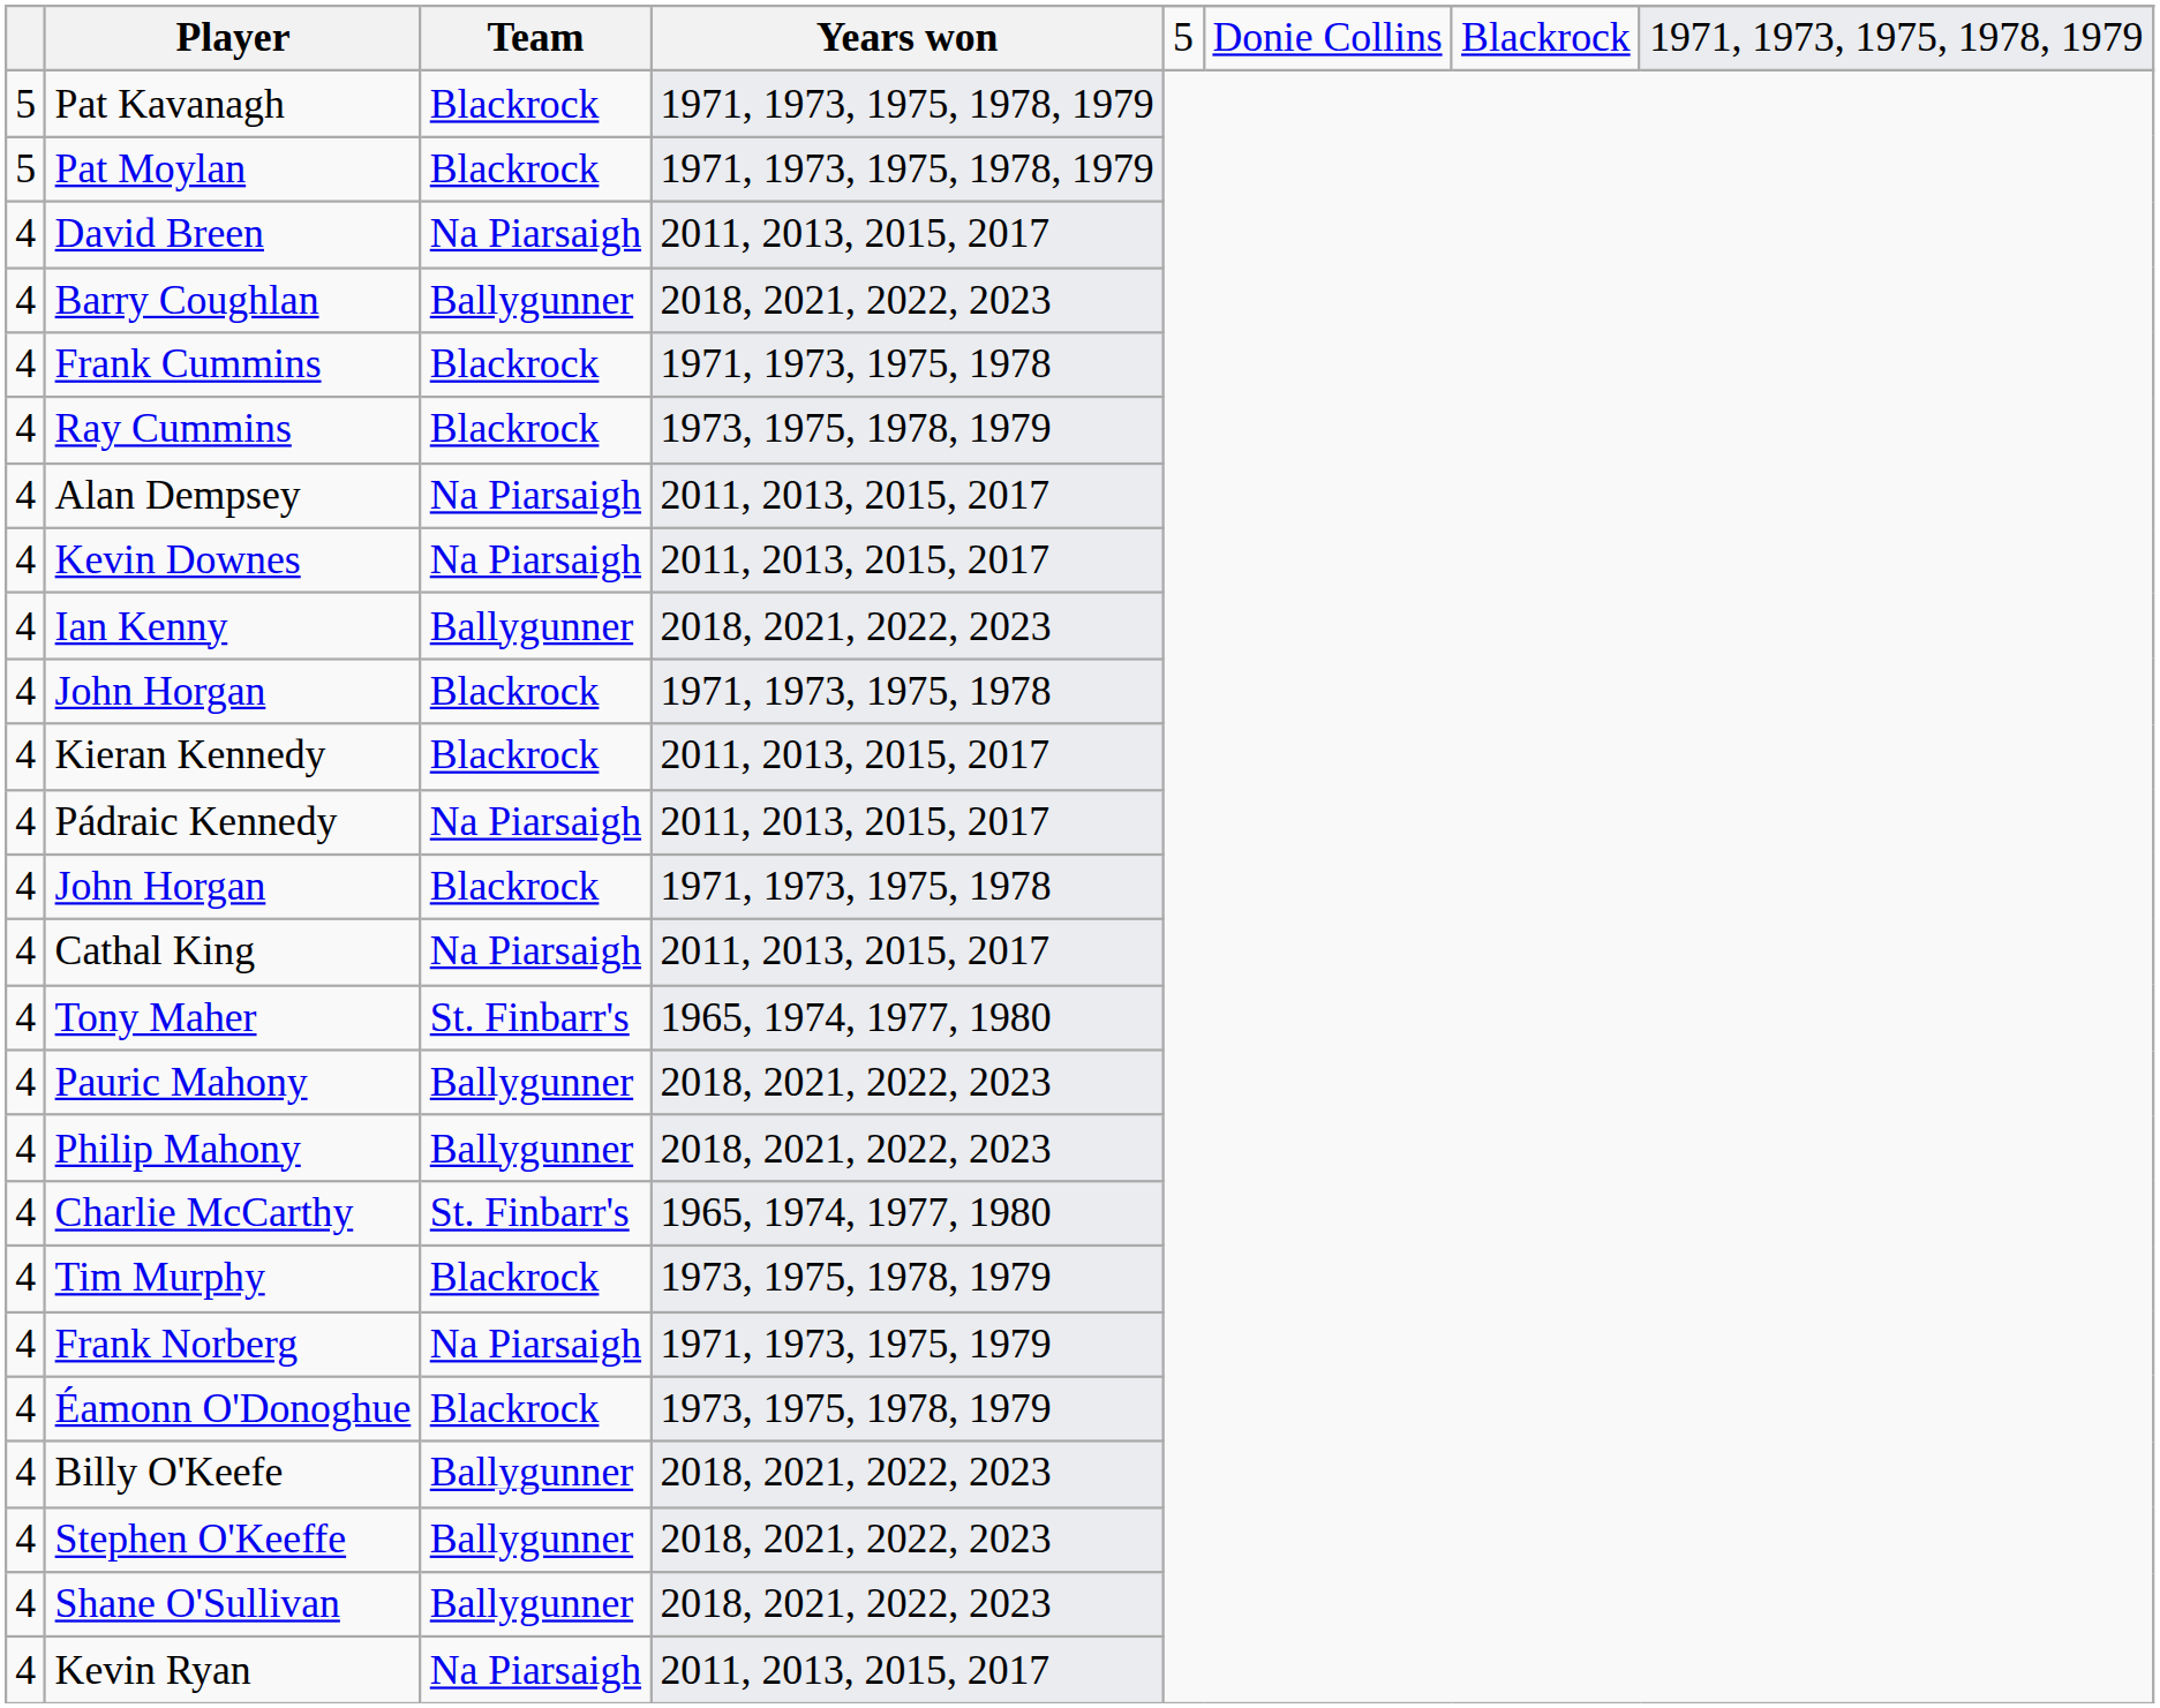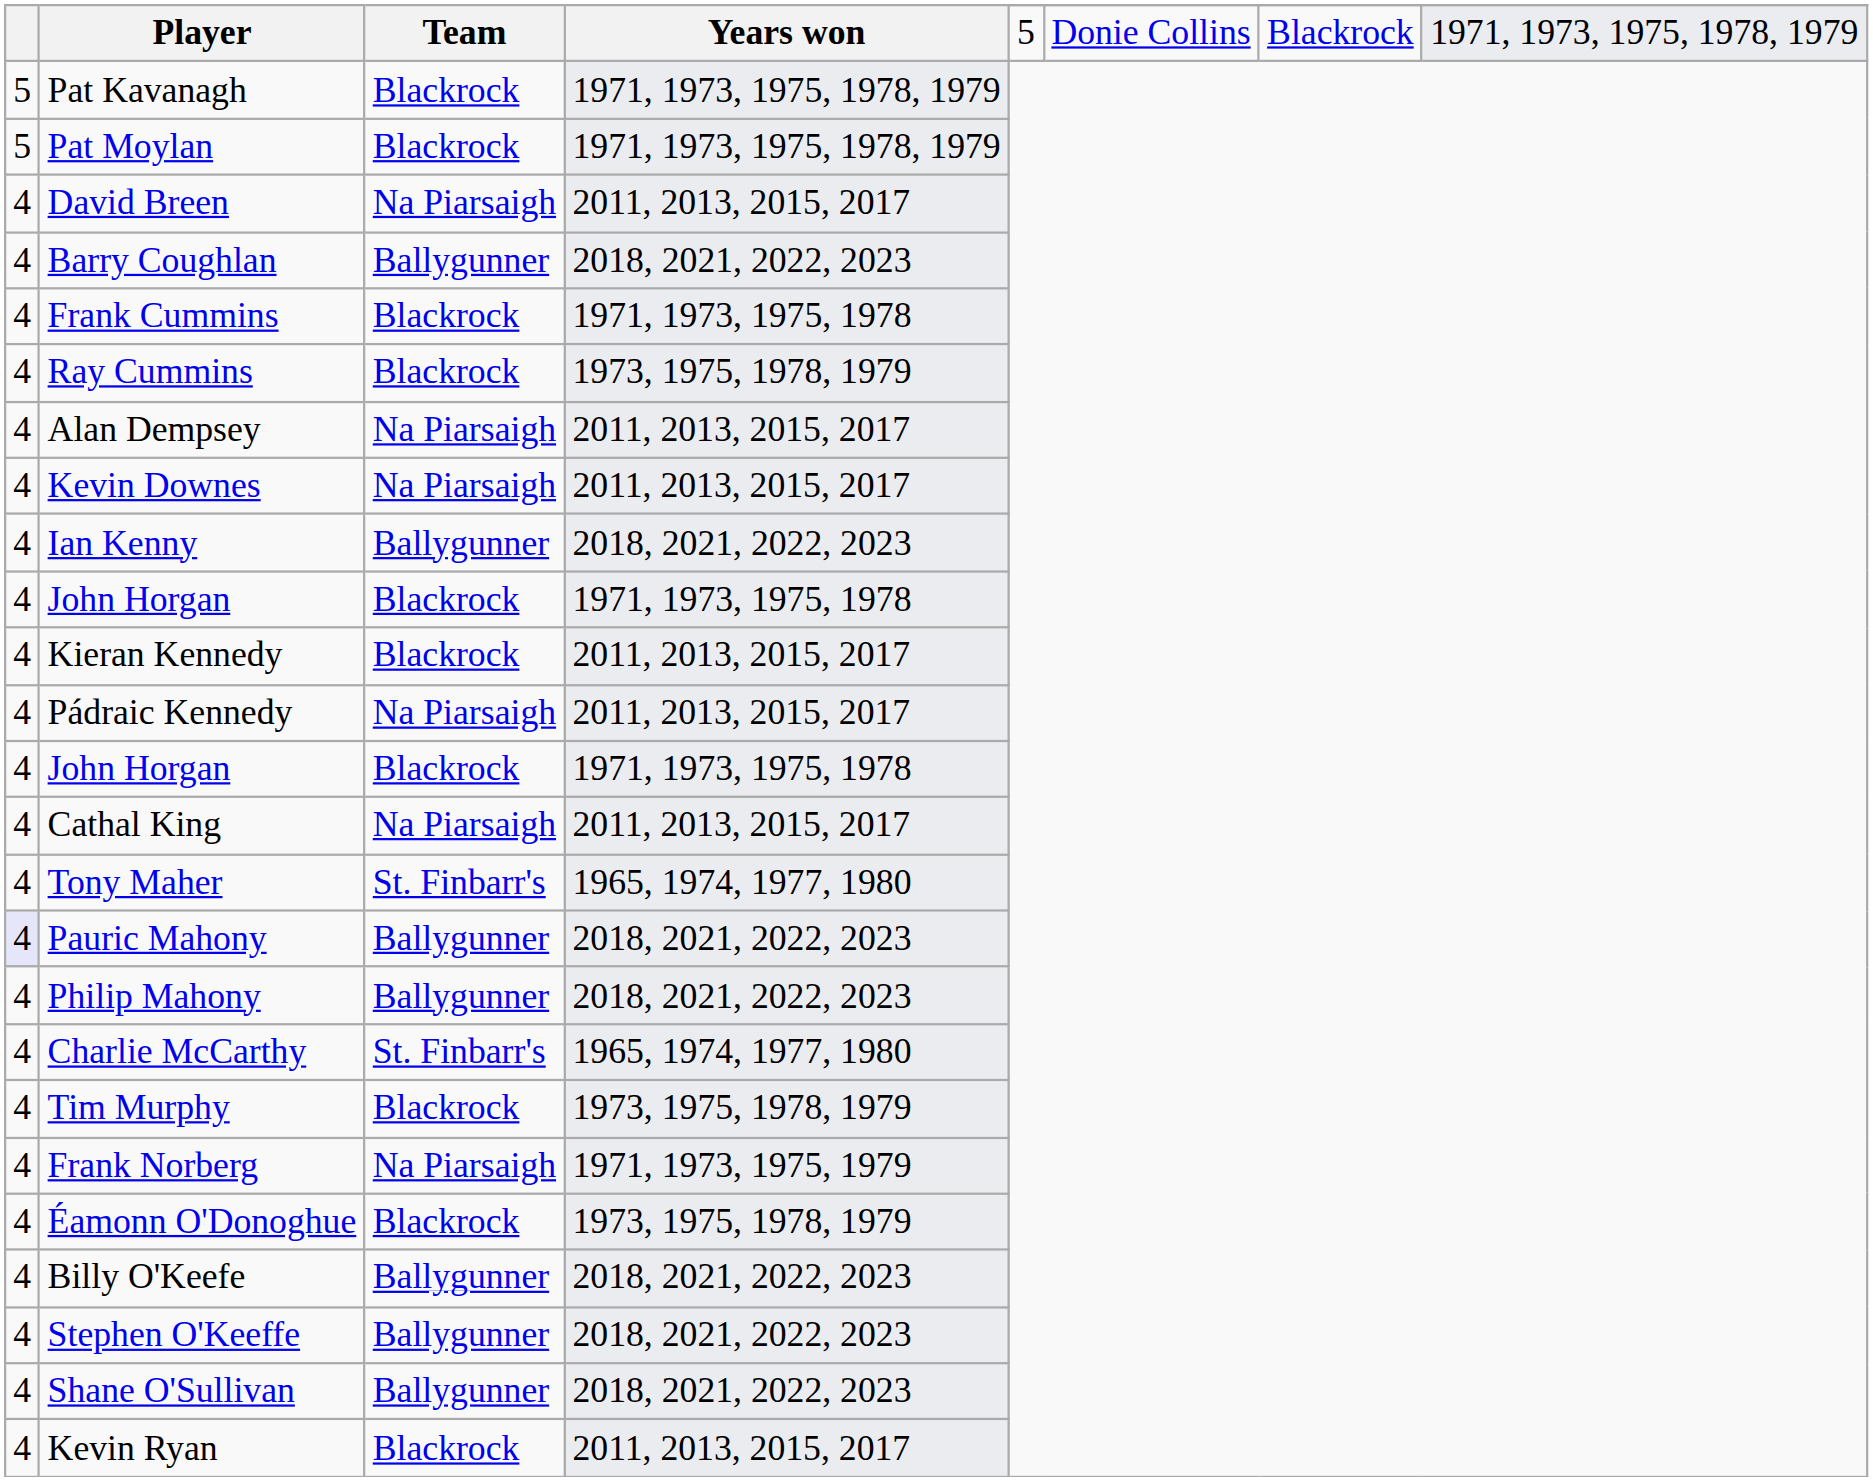Pauric Mahony | column 1: no background -> lavender background
Kevin Ryan | Team: Na Piarsaigh -> Blackrock
